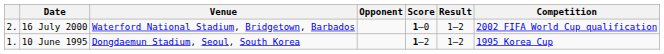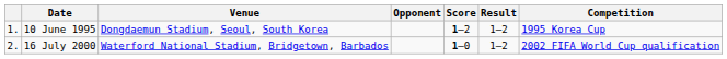rows swapped: 10 June 1995 <-> 16 July 2000
